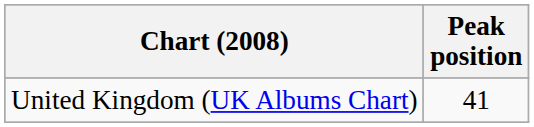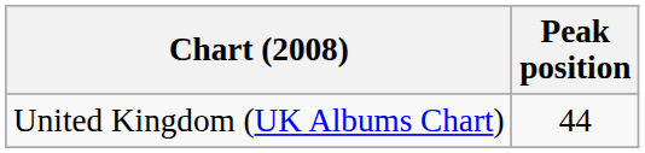United Kingdom (UK Albums Chart) | Peak position: 41 -> 44
